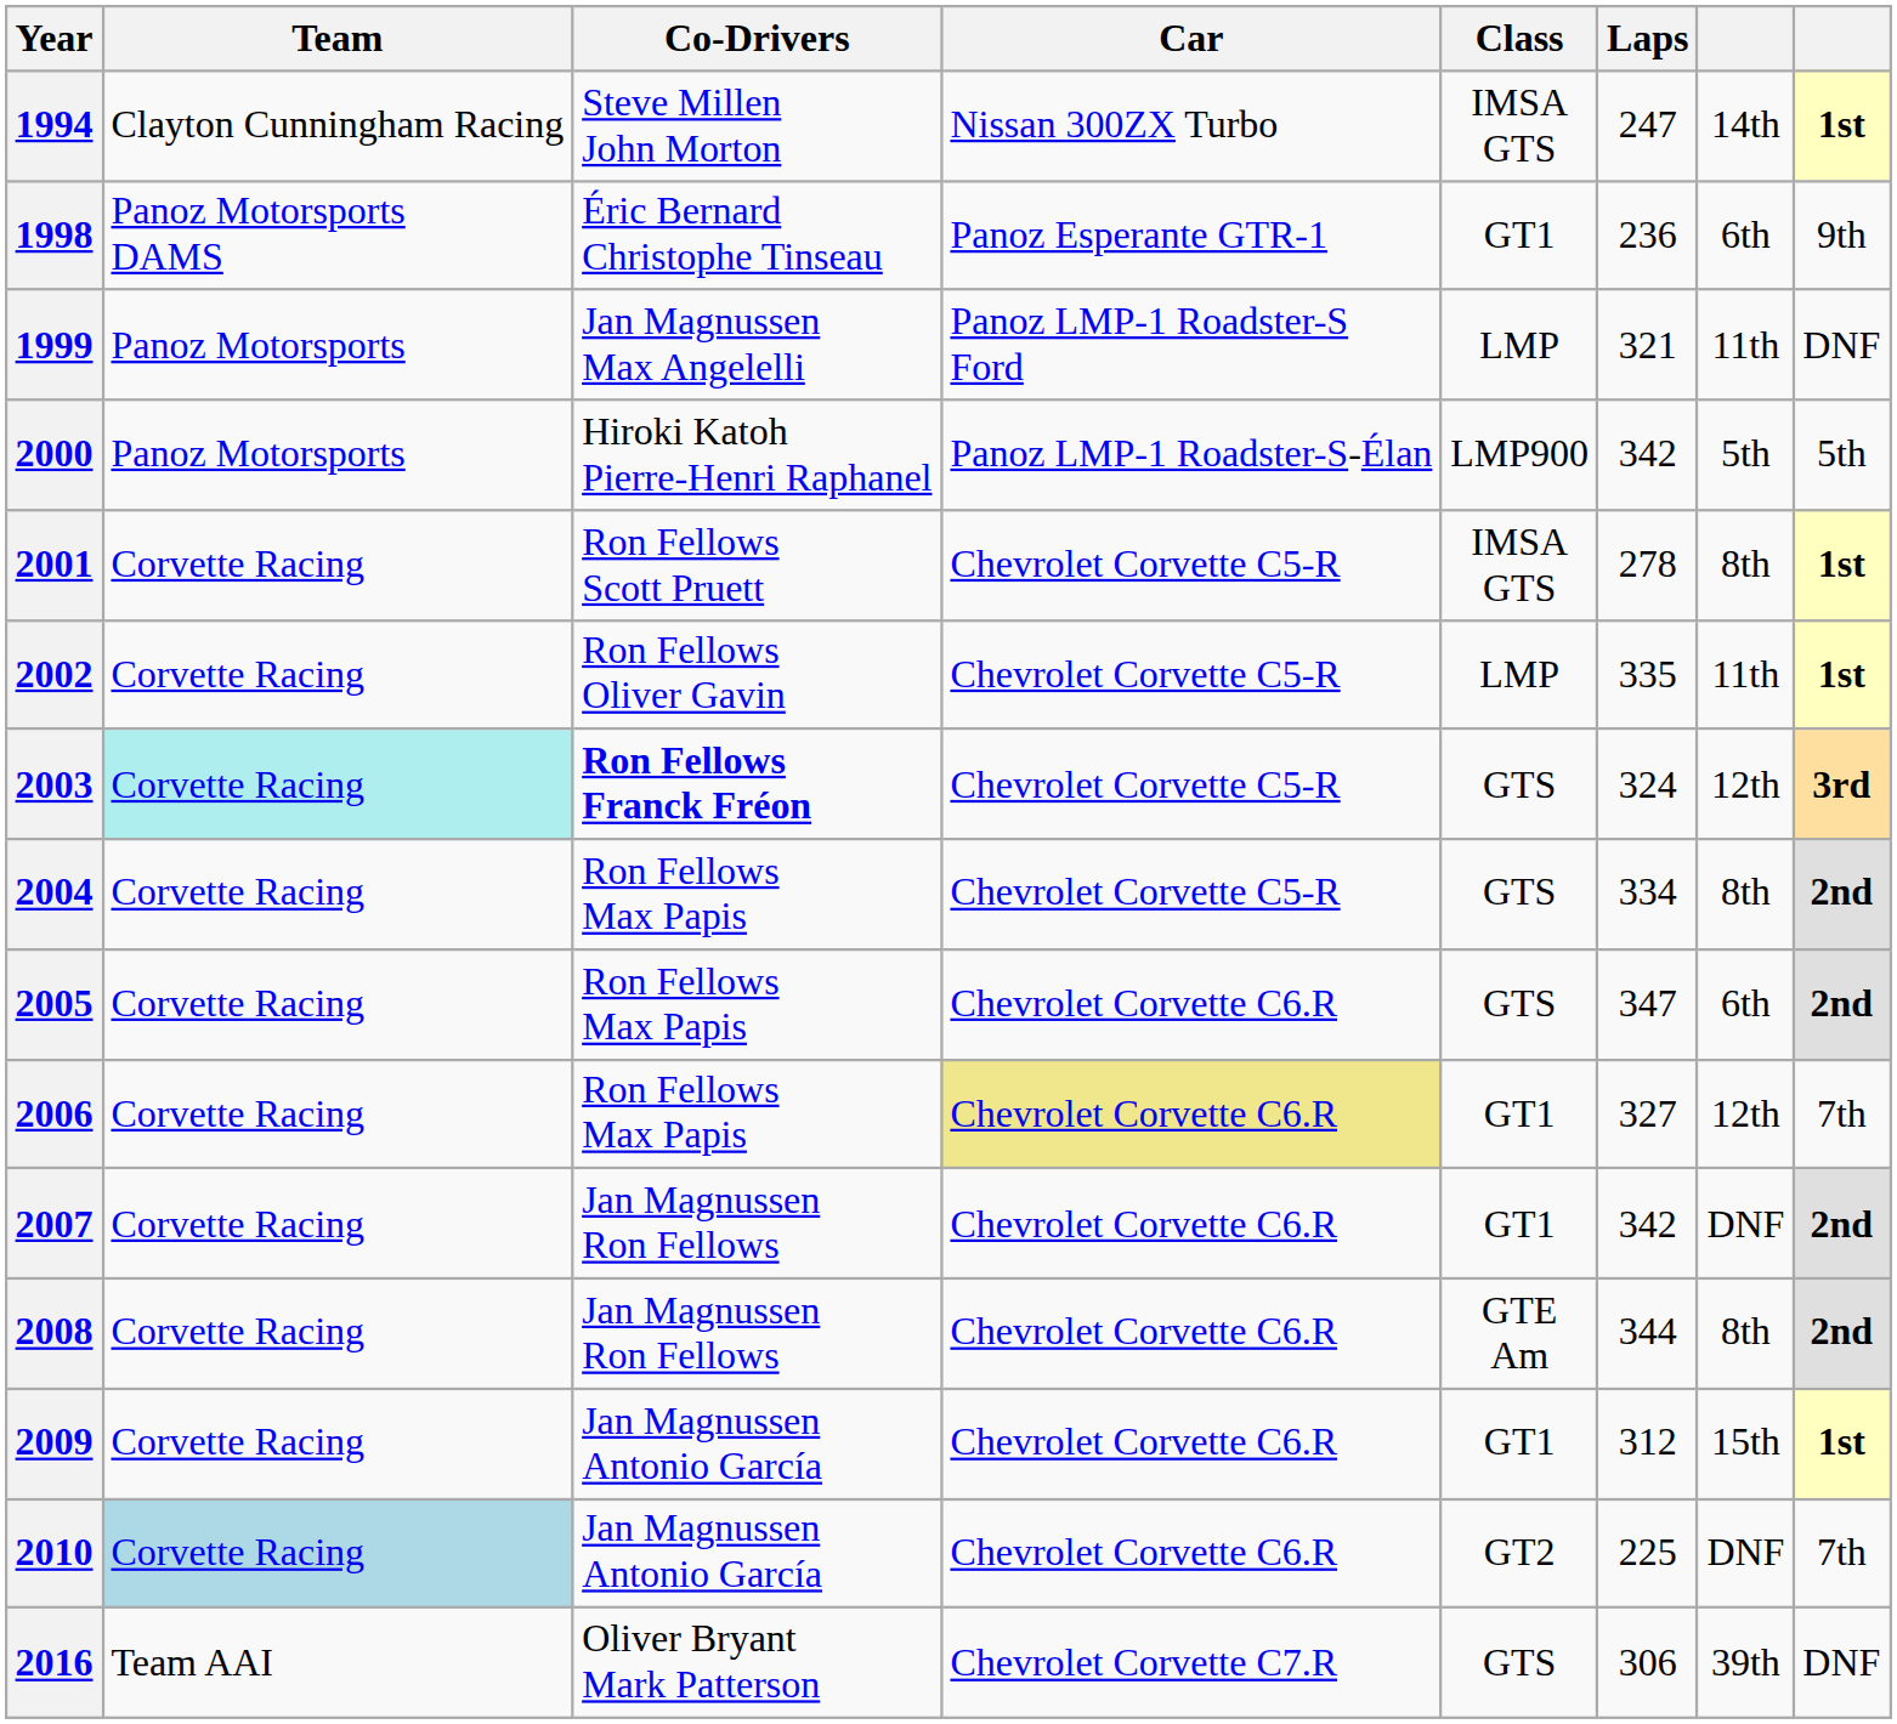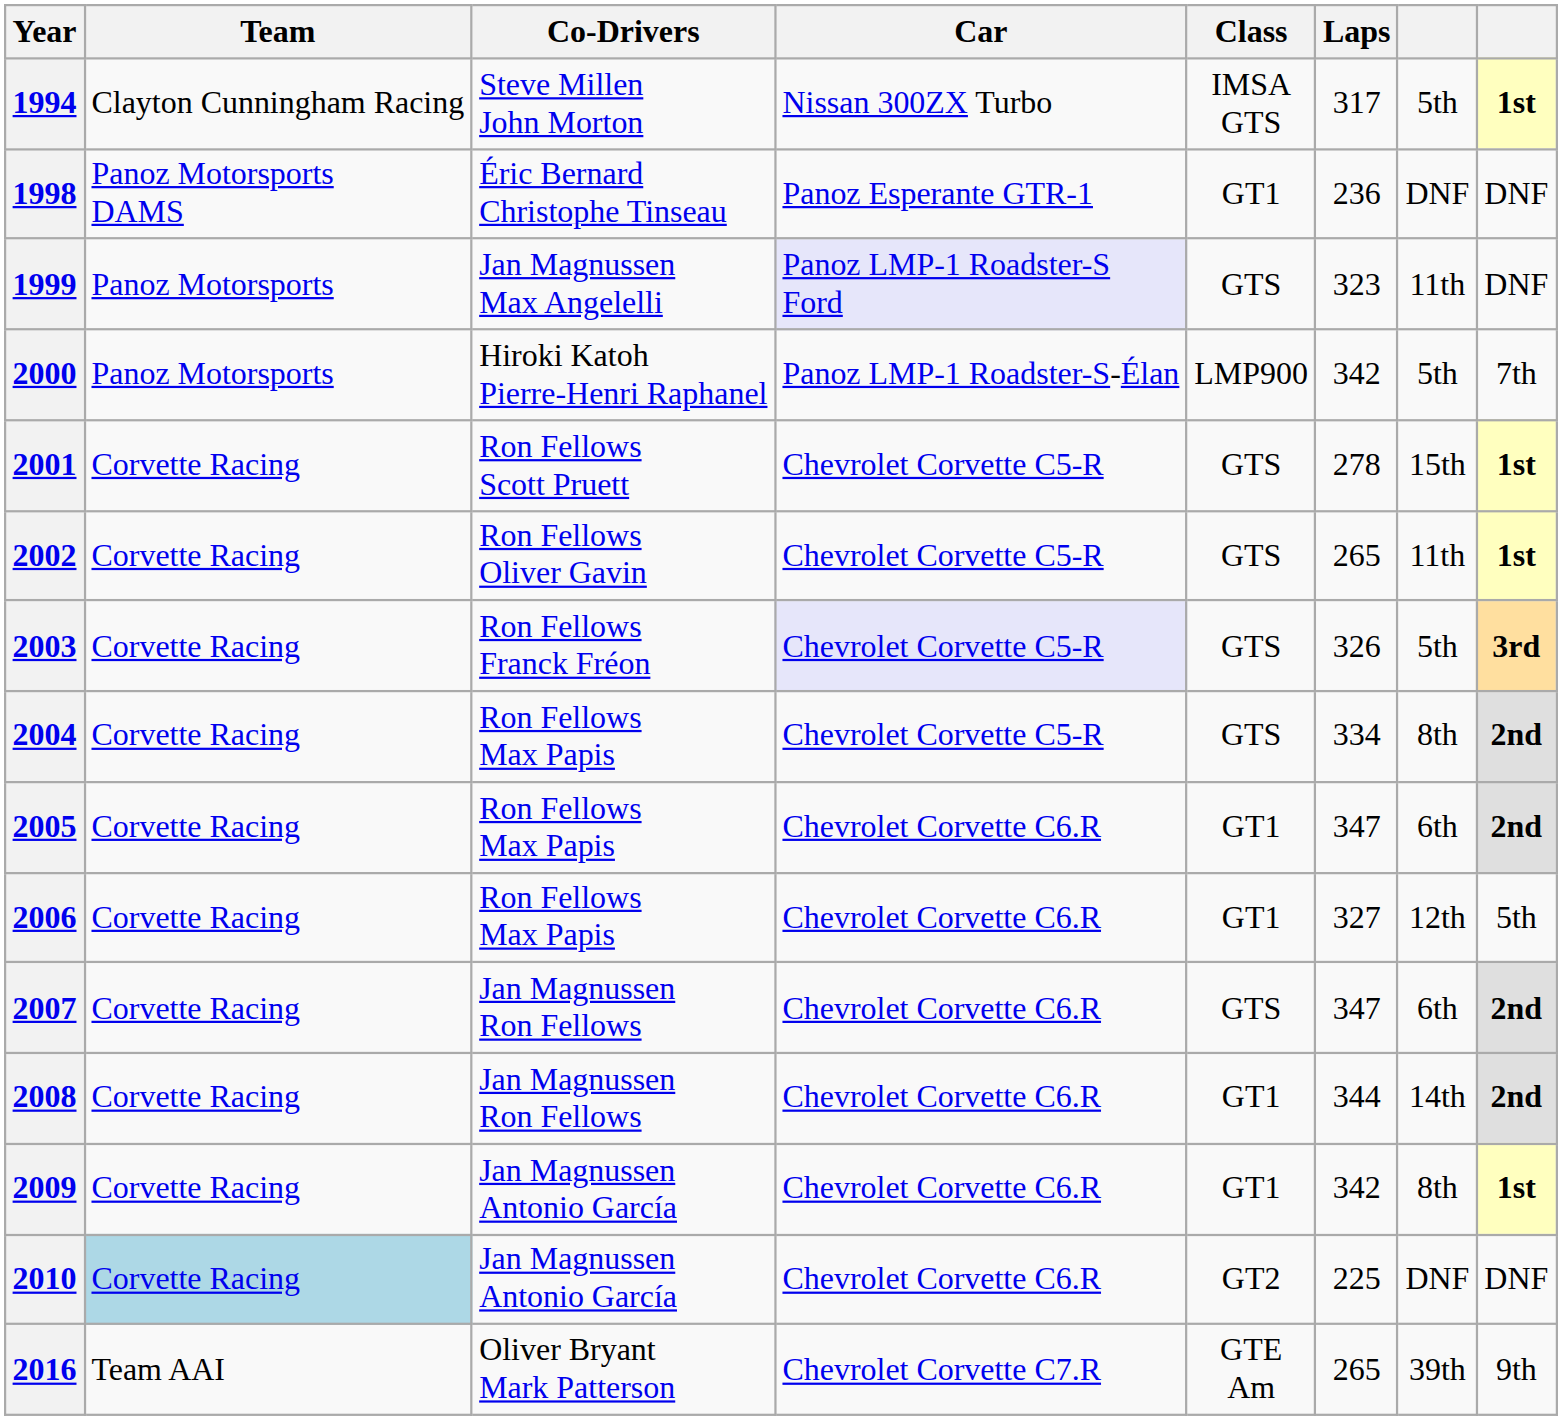1994 | Laps: 247 -> 317
1994 | column 7: 14th -> 5th
1998 | column 7: 6th -> DNF
1998 | column 8: 9th -> DNF
1999 | Car: no background -> lavender background
1999 | Class: LMP -> GTS
1999 | Laps: 321 -> 323
2000 | column 8: 5th -> 7th
2001 | Class: IMSA GTS -> GTS
2001 | column 7: 8th -> 15th
2002 | Class: LMP -> GTS
2002 | Laps: 335 -> 265
2003 | Team: paleturquoise background -> no background
2003 | Co-Drivers: bold -> normal
2003 | Car: no background -> lavender background
2003 | Laps: 324 -> 326
2003 | column 7: 12th -> 5th
2005 | Class: GTS -> GT1
2006 | Car: khaki background -> no background
2006 | column 8: 7th -> 5th
2007 | Class: GT1 -> GTS
2007 | Laps: 342 -> 347
2007 | column 7: DNF -> 6th
2008 | Class: GTE Am -> GT1
2008 | column 7: 8th -> 14th
2009 | Laps: 312 -> 342
2009 | column 7: 15th -> 8th
2010 | column 8: 7th -> DNF
2016 | Class: GTS -> GTE Am
2016 | Laps: 306 -> 265
2016 | column 8: DNF -> 9th
